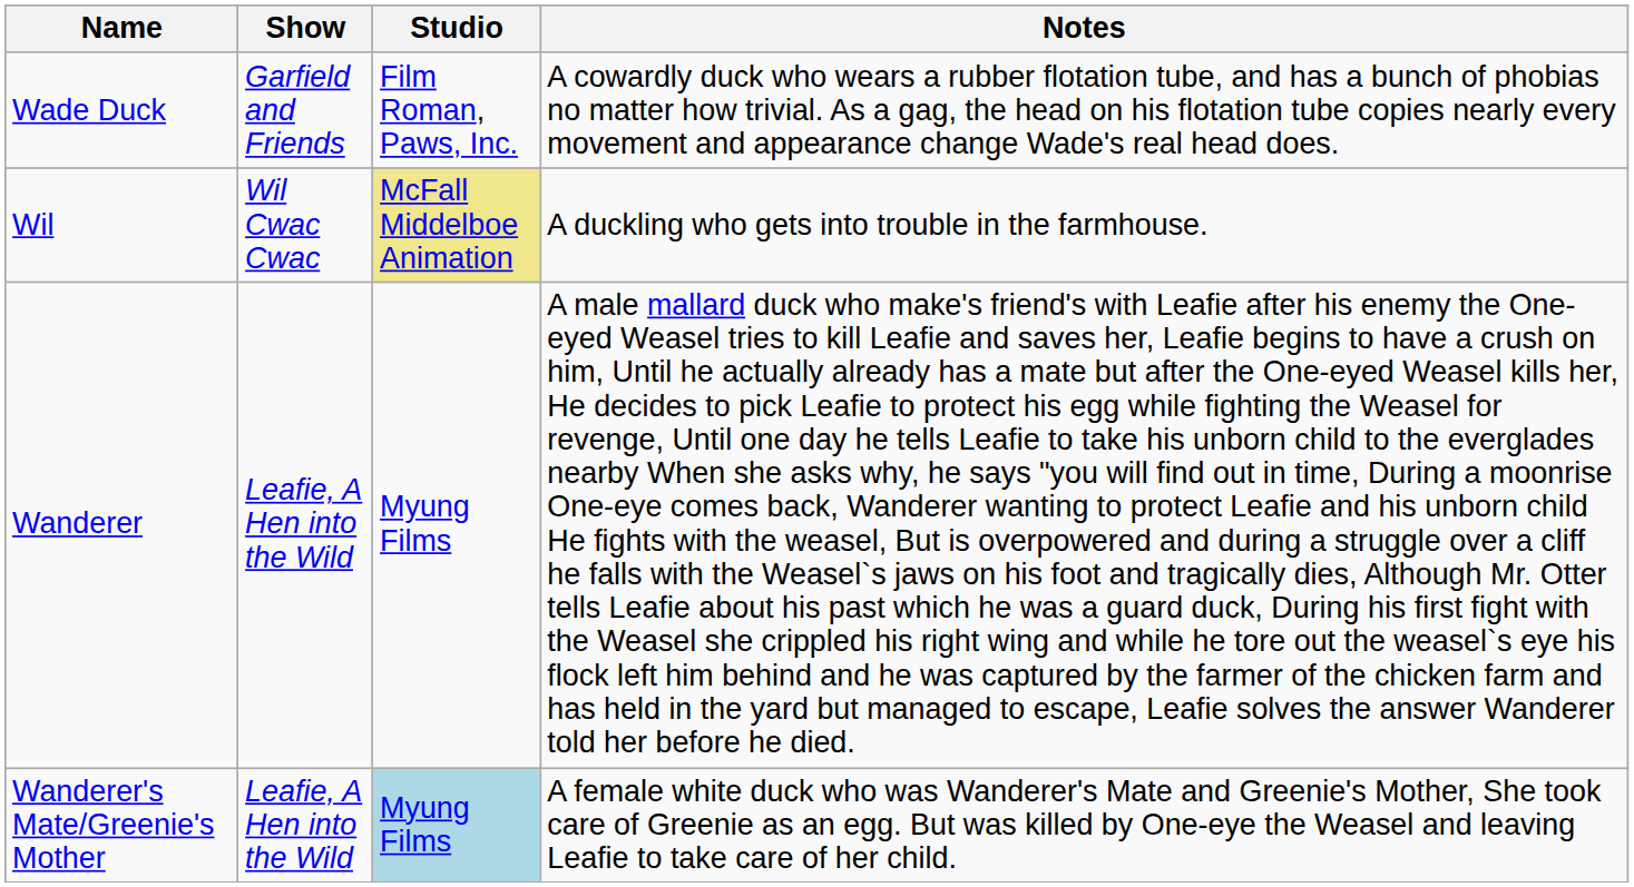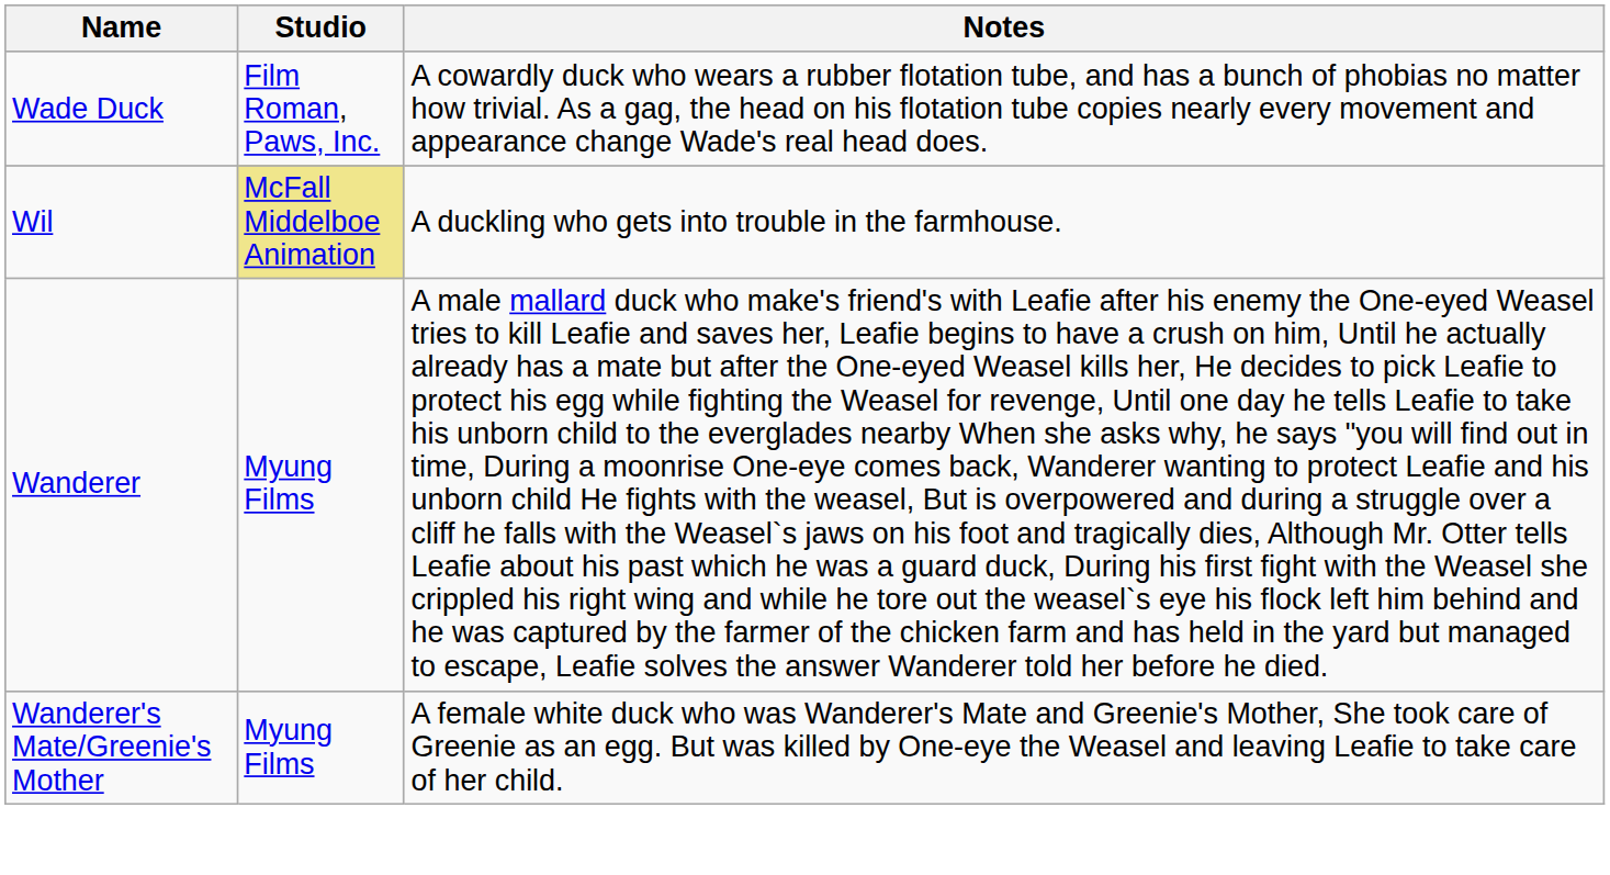- column: Show | Garfield and Friends | Wil Cwac Cwac | Leafie, A Hen into the Wild | Leafie, A Hen into the Wild
Wanderer's Mate/Greenie's Mother | Studio: lightblue background -> no background
